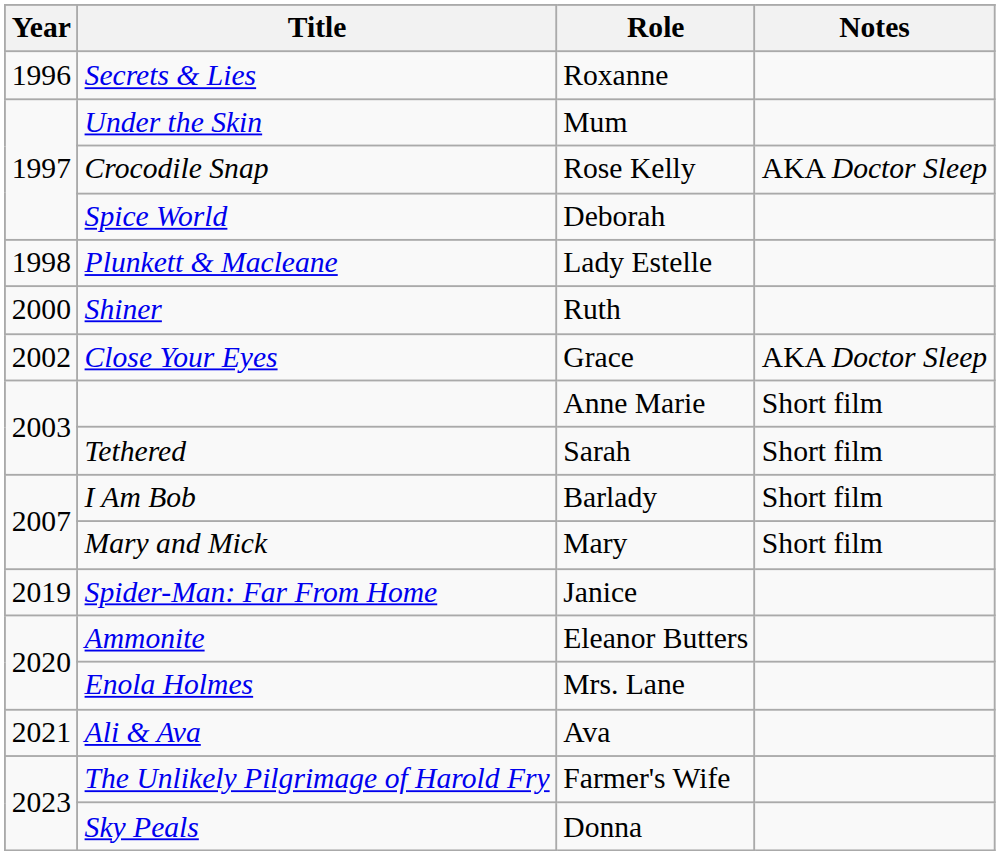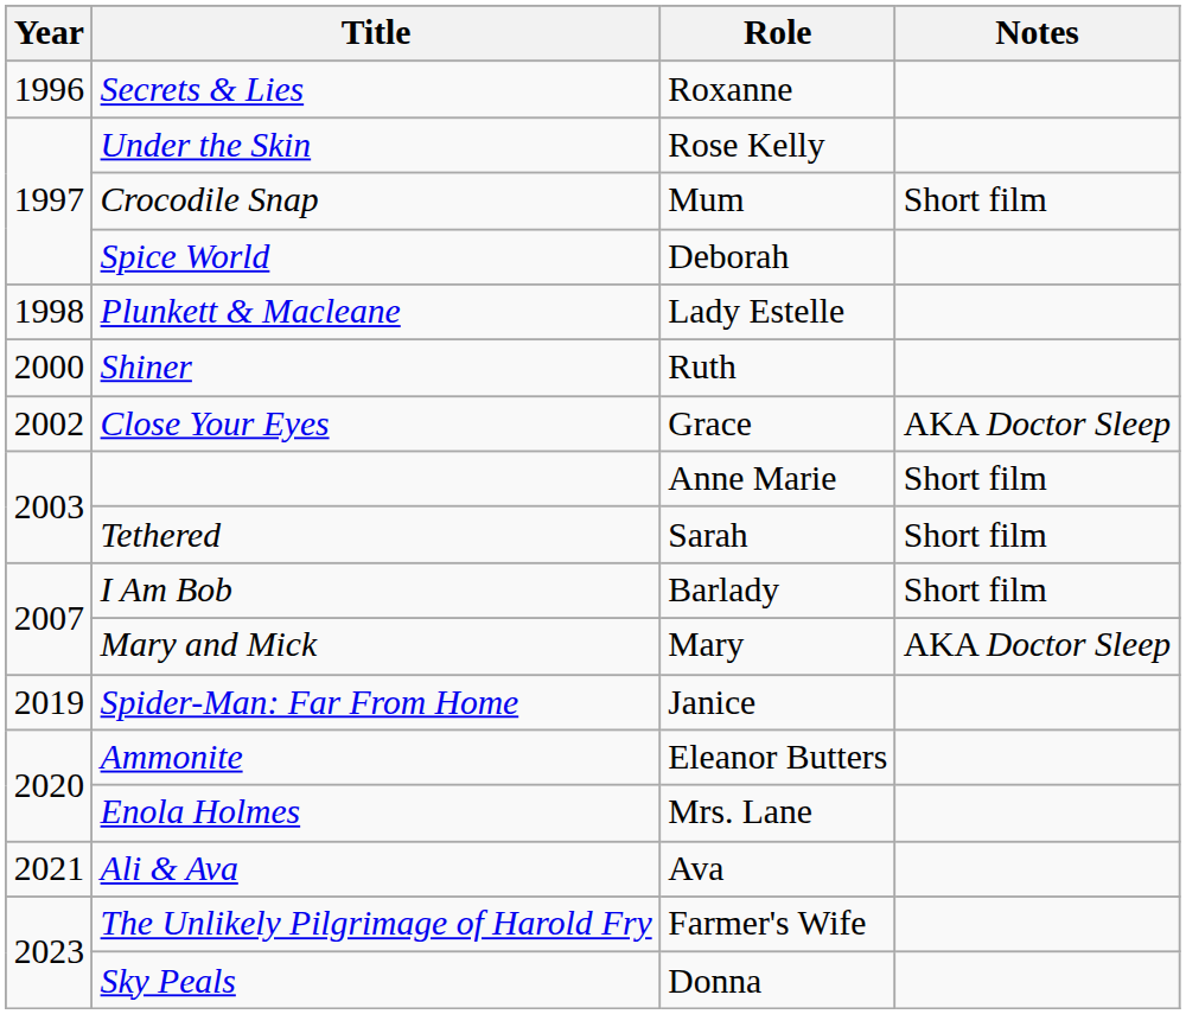Under the Skin | Role: Mum -> Rose Kelly
Crocodile Snap | Role: Rose Kelly -> Mum
Crocodile Snap | Notes: AKA Doctor Sleep -> Short film
Mary and Mick | Notes: Short film -> AKA Doctor Sleep
